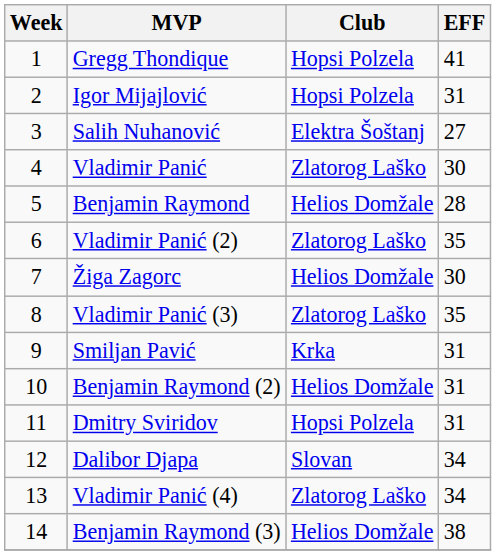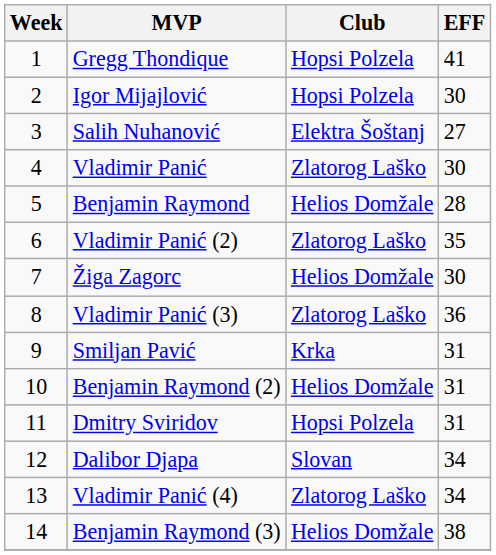Igor Mijajlović | EFF: 31 -> 30
Vladimir Panić (3) | EFF: 35 -> 36
